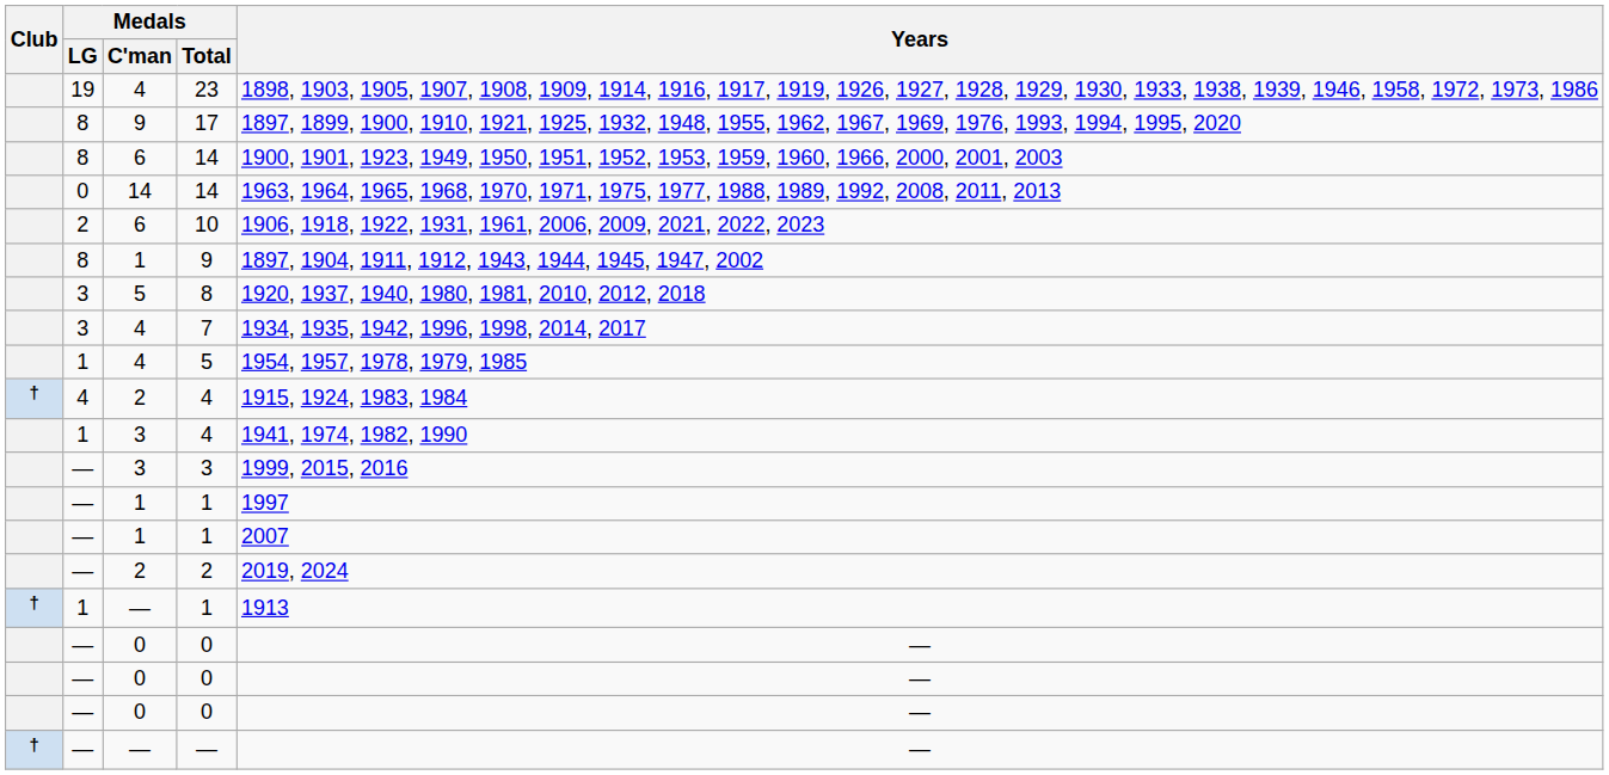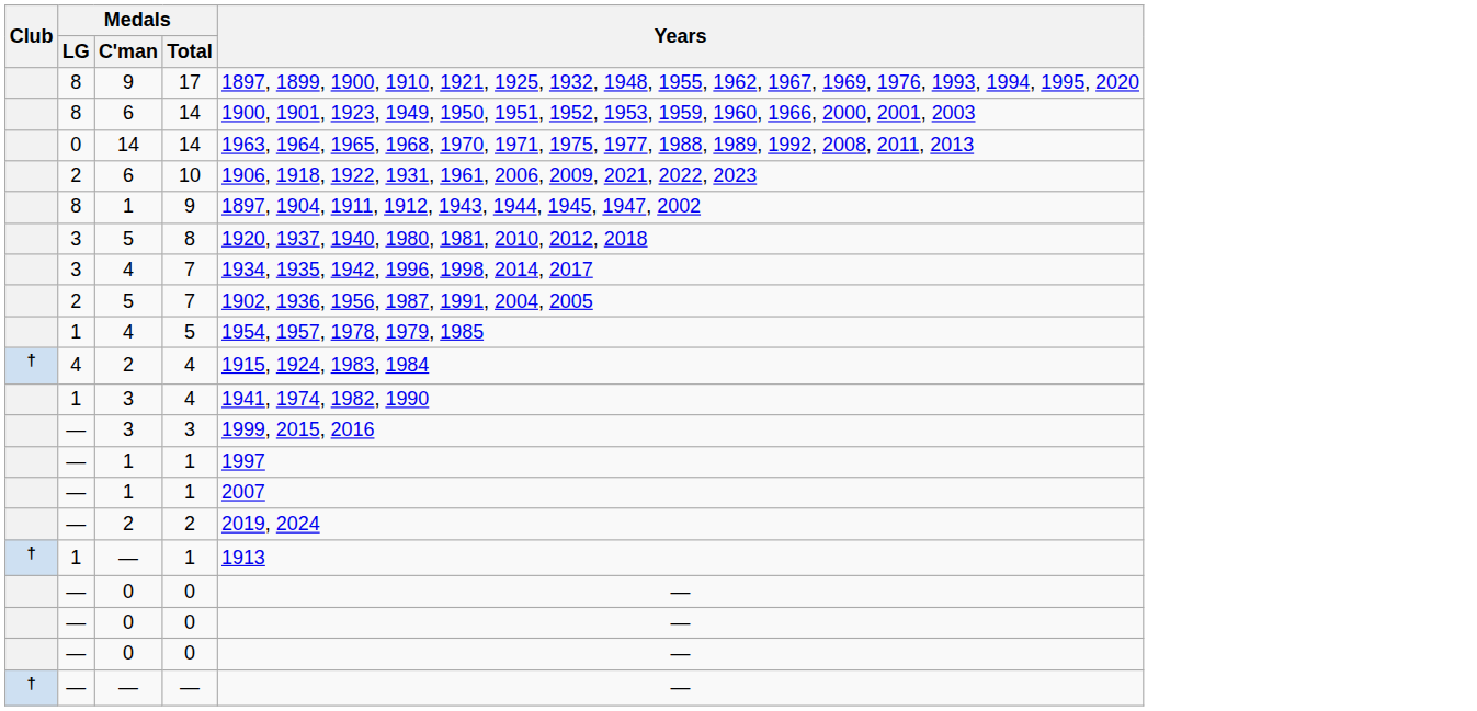- row: 19 | 4 | 23 | 1898, 1903, 1905, 1907, 1908, 1909, 1914, 1916, 1917, 1919, 1926, 1927, 1928, 1929, 1930, 1933, 1938, 1939, 1946, 1958, 1972, 1973, 1986
+ row: 2 | 5 | 7 | 1902, 1936, 1956, 1987, 1991, 2004, 2005
